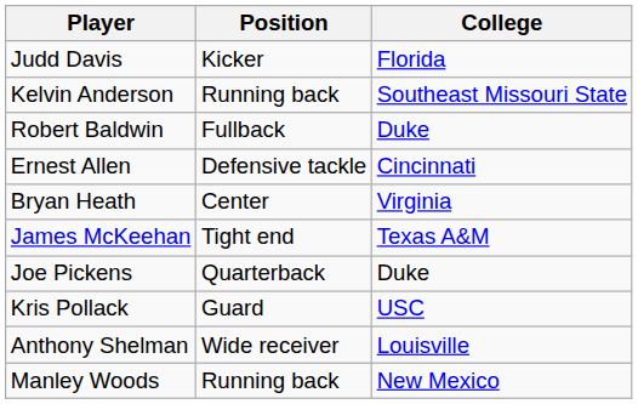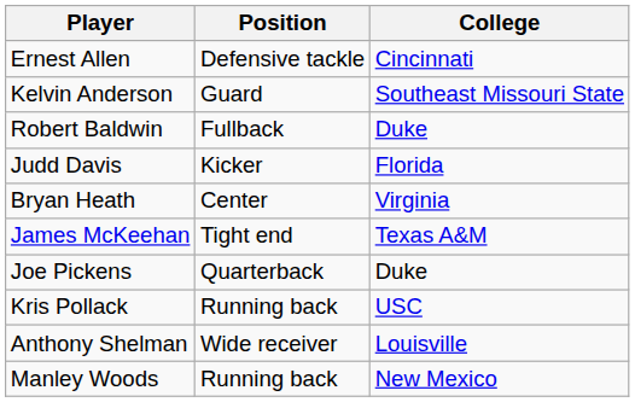rows swapped: Ernest Allen <-> Judd Davis
Kelvin Anderson | Position: Running back -> Guard
Kris Pollack | Position: Guard -> Running back
